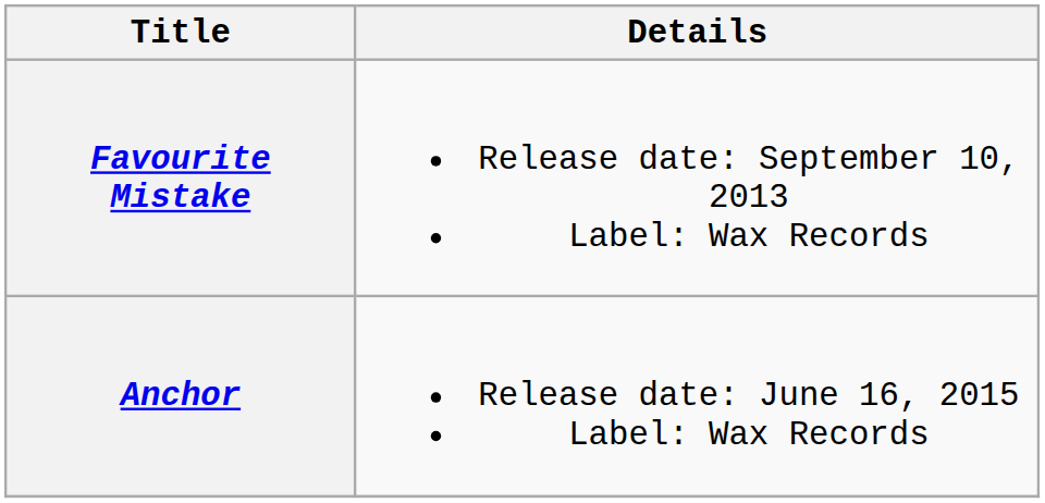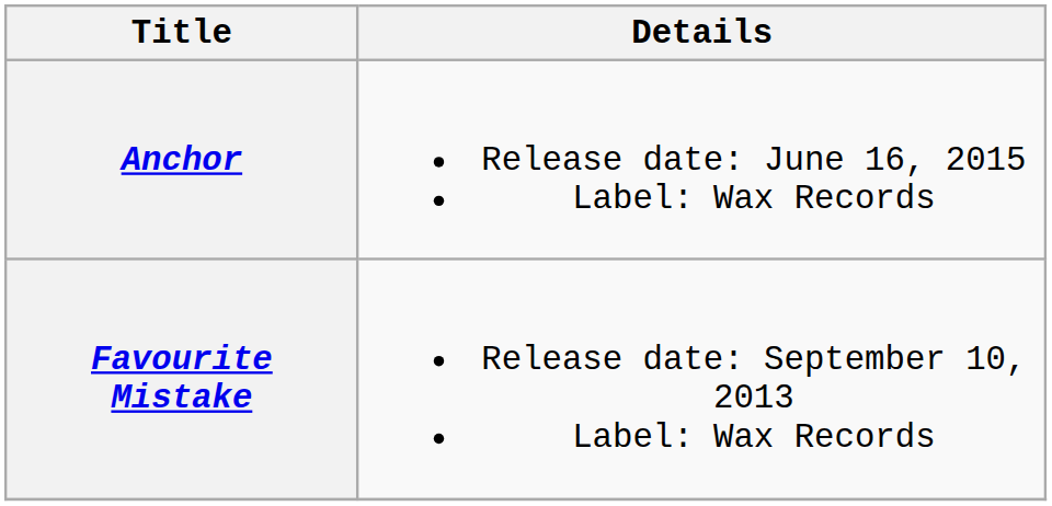rows swapped: Favourite Mistake <-> Anchor
